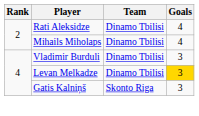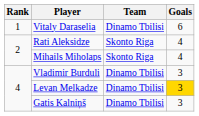+ row: 1 | Vitaly Daraselia | Dinamo Tbilisi | 6
Rati Aleksidze | Team: Dinamo Tbilisi -> Skonto Riga
Mihails Miholaps | Team: Dinamo Tbilisi -> Skonto Riga
Gatis Kalniņš | Team: Skonto Riga -> Dinamo Tbilisi
